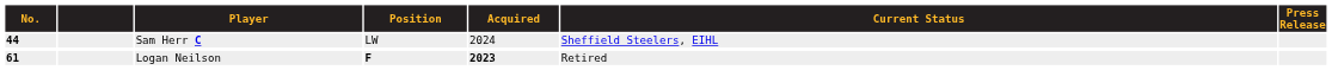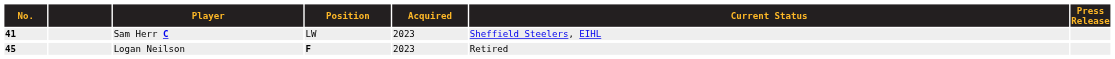Sam Herr C | No.: 44 -> 41
Sam Herr C | Acquired: 2024 -> 2023
Logan Neilson | No.: 61 -> 45
Logan Neilson | Acquired: bold -> normal
